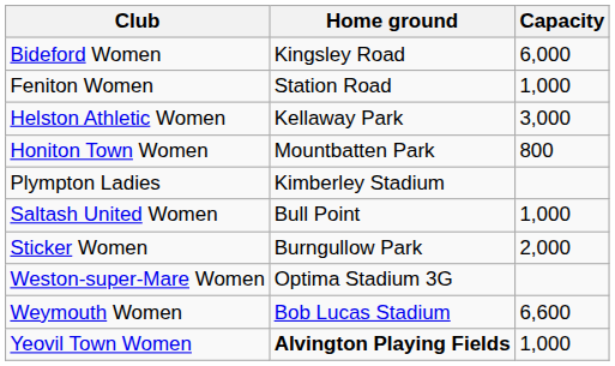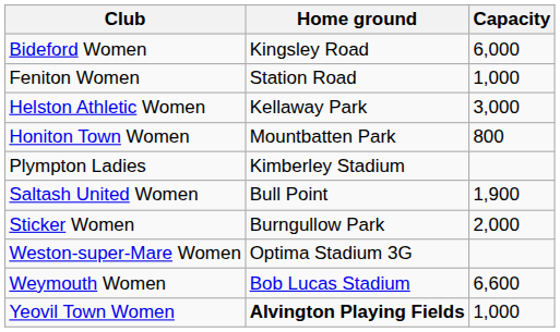Saltash United Women | Capacity: 1,000 -> 1,900
